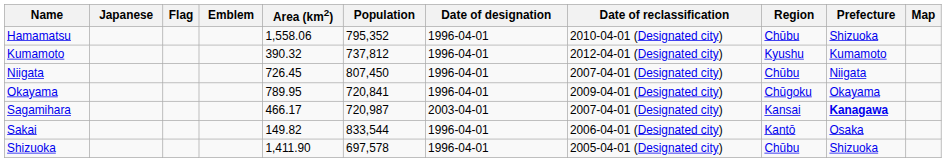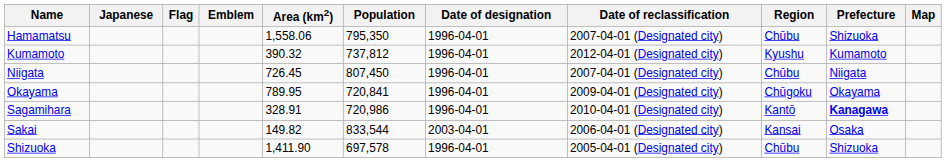Hamamatsu | Population: 795,352 -> 795,350
Hamamatsu | Date of reclassification: 2010-04-01 (Designated city) -> 2007-04-01 (Designated city)
Sagamihara | Area (km2): 466.17 -> 328.91
Sagamihara | Population: 720,987 -> 720,986
Sagamihara | Date of designation: 2003-04-01 -> 1996-04-01
Sagamihara | Date of reclassification: 2007-04-01 (Designated city) -> 2010-04-01 (Designated city)
Sagamihara | Region: Kansai -> Kantō
Sakai | Date of designation: 1996-04-01 -> 2003-04-01
Sakai | Region: Kantō -> Kansai
